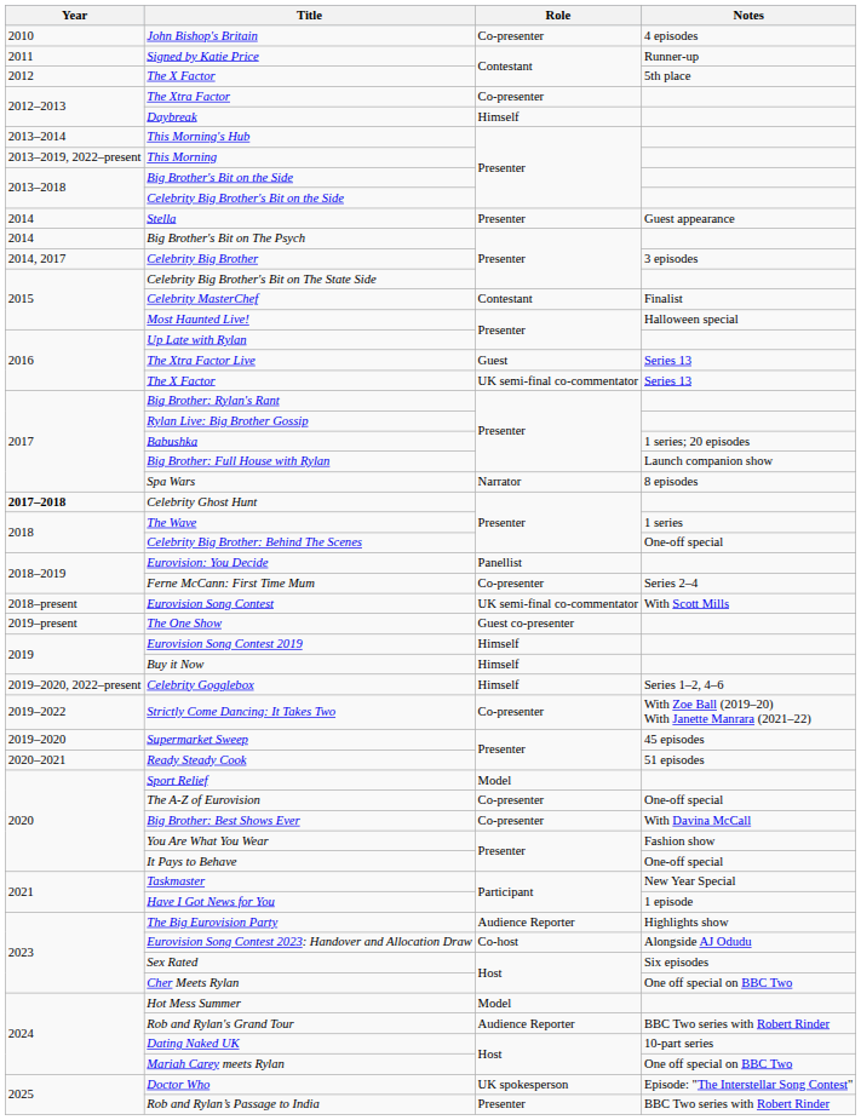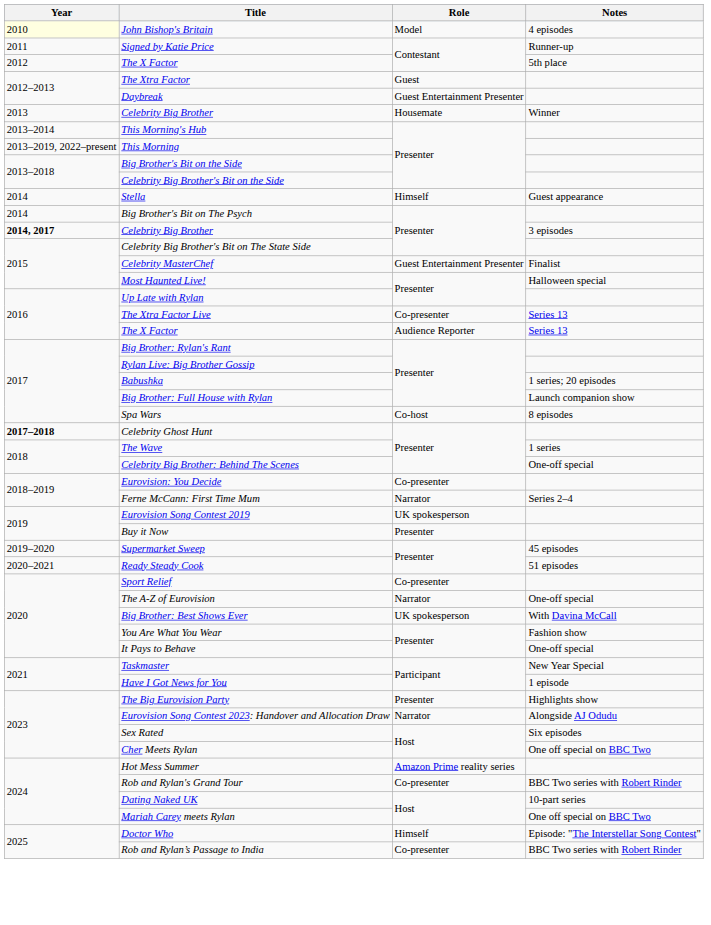John Bishop's Britain | Year: no background -> lightyellow background
John Bishop's Britain | Role: Co-presenter -> Model
The Xtra Factor | Role: Co-presenter -> Guest
Daybreak | Role: Himself -> Guest Entertainment Presenter
+ row: 2013 | Celebrity Big Brother | Housemate | Winner
Stella | Role: Presenter -> Himself
Celebrity Big Brother / 3 episodes | Year: normal -> bold
Celebrity MasterChef | Role: Contestant -> Guest Entertainment Presenter
The Xtra Factor Live | Role: Guest -> Co-presenter
The X Factor / Series 13 | Role: UK semi-final co-commentator -> Audience Reporter
Spa Wars | Role: Narrator -> Co-host
Eurovision: You Decide | Role: Panellist -> Co-presenter
Ferne McCann: First Time Mum | Role: Co-presenter -> Narrator
- row: 2018–present | Eurovision Song Contest | UK semi-final co-commentator | With Scott Mills
- row: 2019–present | The One Show | Guest co-presenter
Eurovision Song Contest 2019 | Role: Himself -> UK spokesperson
Buy it Now | Role: Himself -> Presenter
- row: 2019–2020, 2022–present | Celebrity Gogglebox | Himself | Series 1–2, 4–6
- row: 2019–2022 | Strictly Come Dancing: It Takes Two | Co-presenter | With Zoe Ball (2019–20) With Janette Manrara (2021–22)
Sport Relief | Role: Model -> Co-presenter
The A-Z of Eurovision | Role: Co-presenter -> Narrator
Big Brother: Best Shows Ever | Role: Co-presenter -> UK spokesperson
The Big Eurovision Party | Role: Audience Reporter -> Presenter
Eurovision Song Contest 2023: Handover and Allocation Draw | Role: Co-host -> Narrator
Hot Mess Summer | Role: Model -> Amazon Prime reality series
Rob and Rylan's Grand Tour | Role: Audience Reporter -> Co-presenter
Doctor Who | Role: UK spokesperson -> Himself
Rob and Rylan’s Passage to India | Role: Presenter -> Co-presenter
